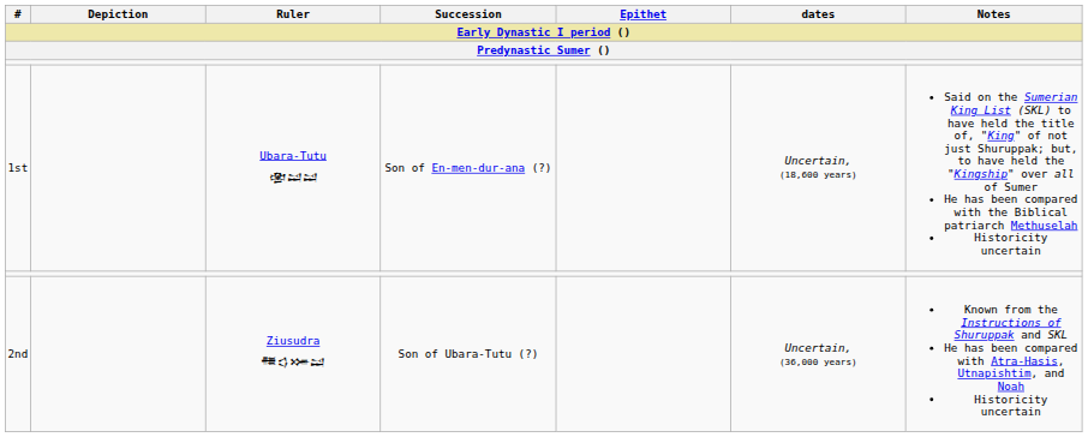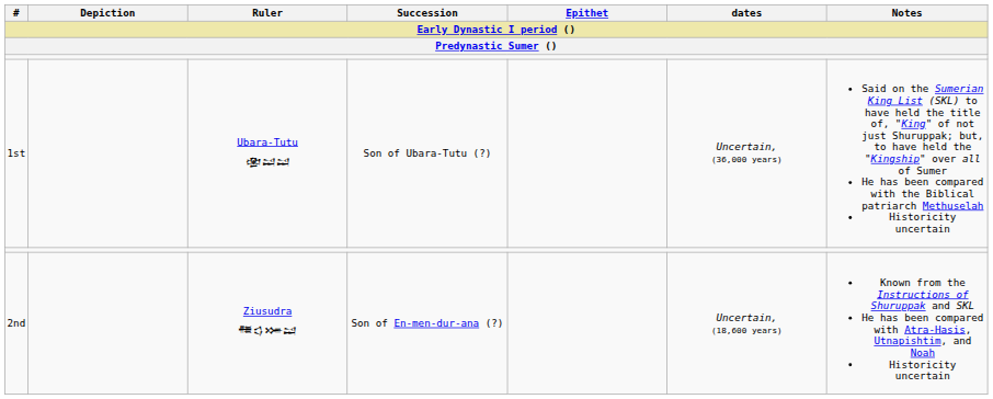1st | Succession: Son of En-men-dur-ana (?) -> Son of Ubara-Tutu (?)
1st | dates: Uncertain, (18,600 years) -> Uncertain, (36,000 years)
2nd | Succession: Son of Ubara-Tutu (?) -> Son of En-men-dur-ana (?)
2nd | dates: Uncertain, (36,000 years) -> Uncertain, (18,600 years)
